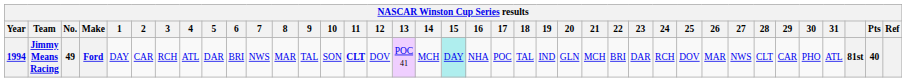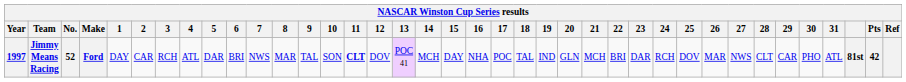Jimmy Means Racing | Year: 1994 -> 1997
Jimmy Means Racing | No.: 49 -> 52
Jimmy Means Racing | 15: paleturquoise background -> no background
Jimmy Means Racing | Pts: 40 -> 42
